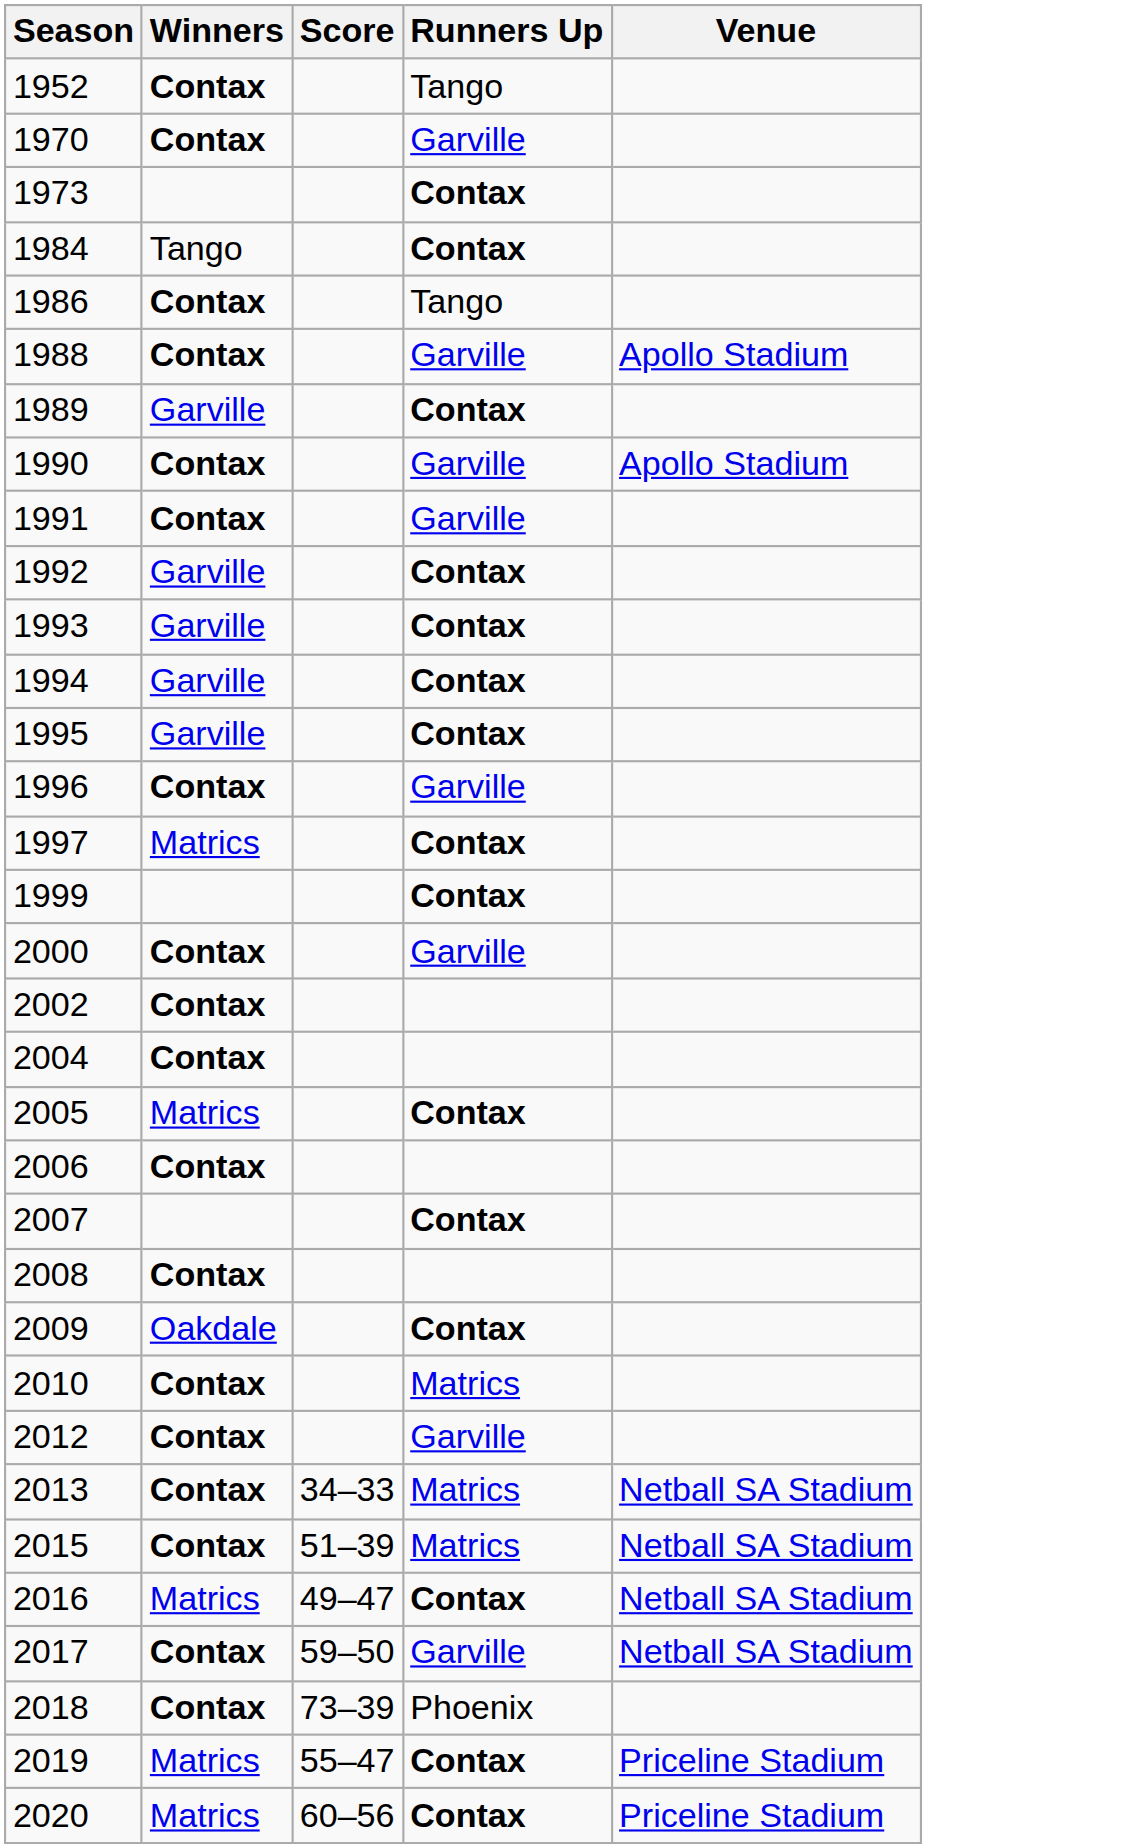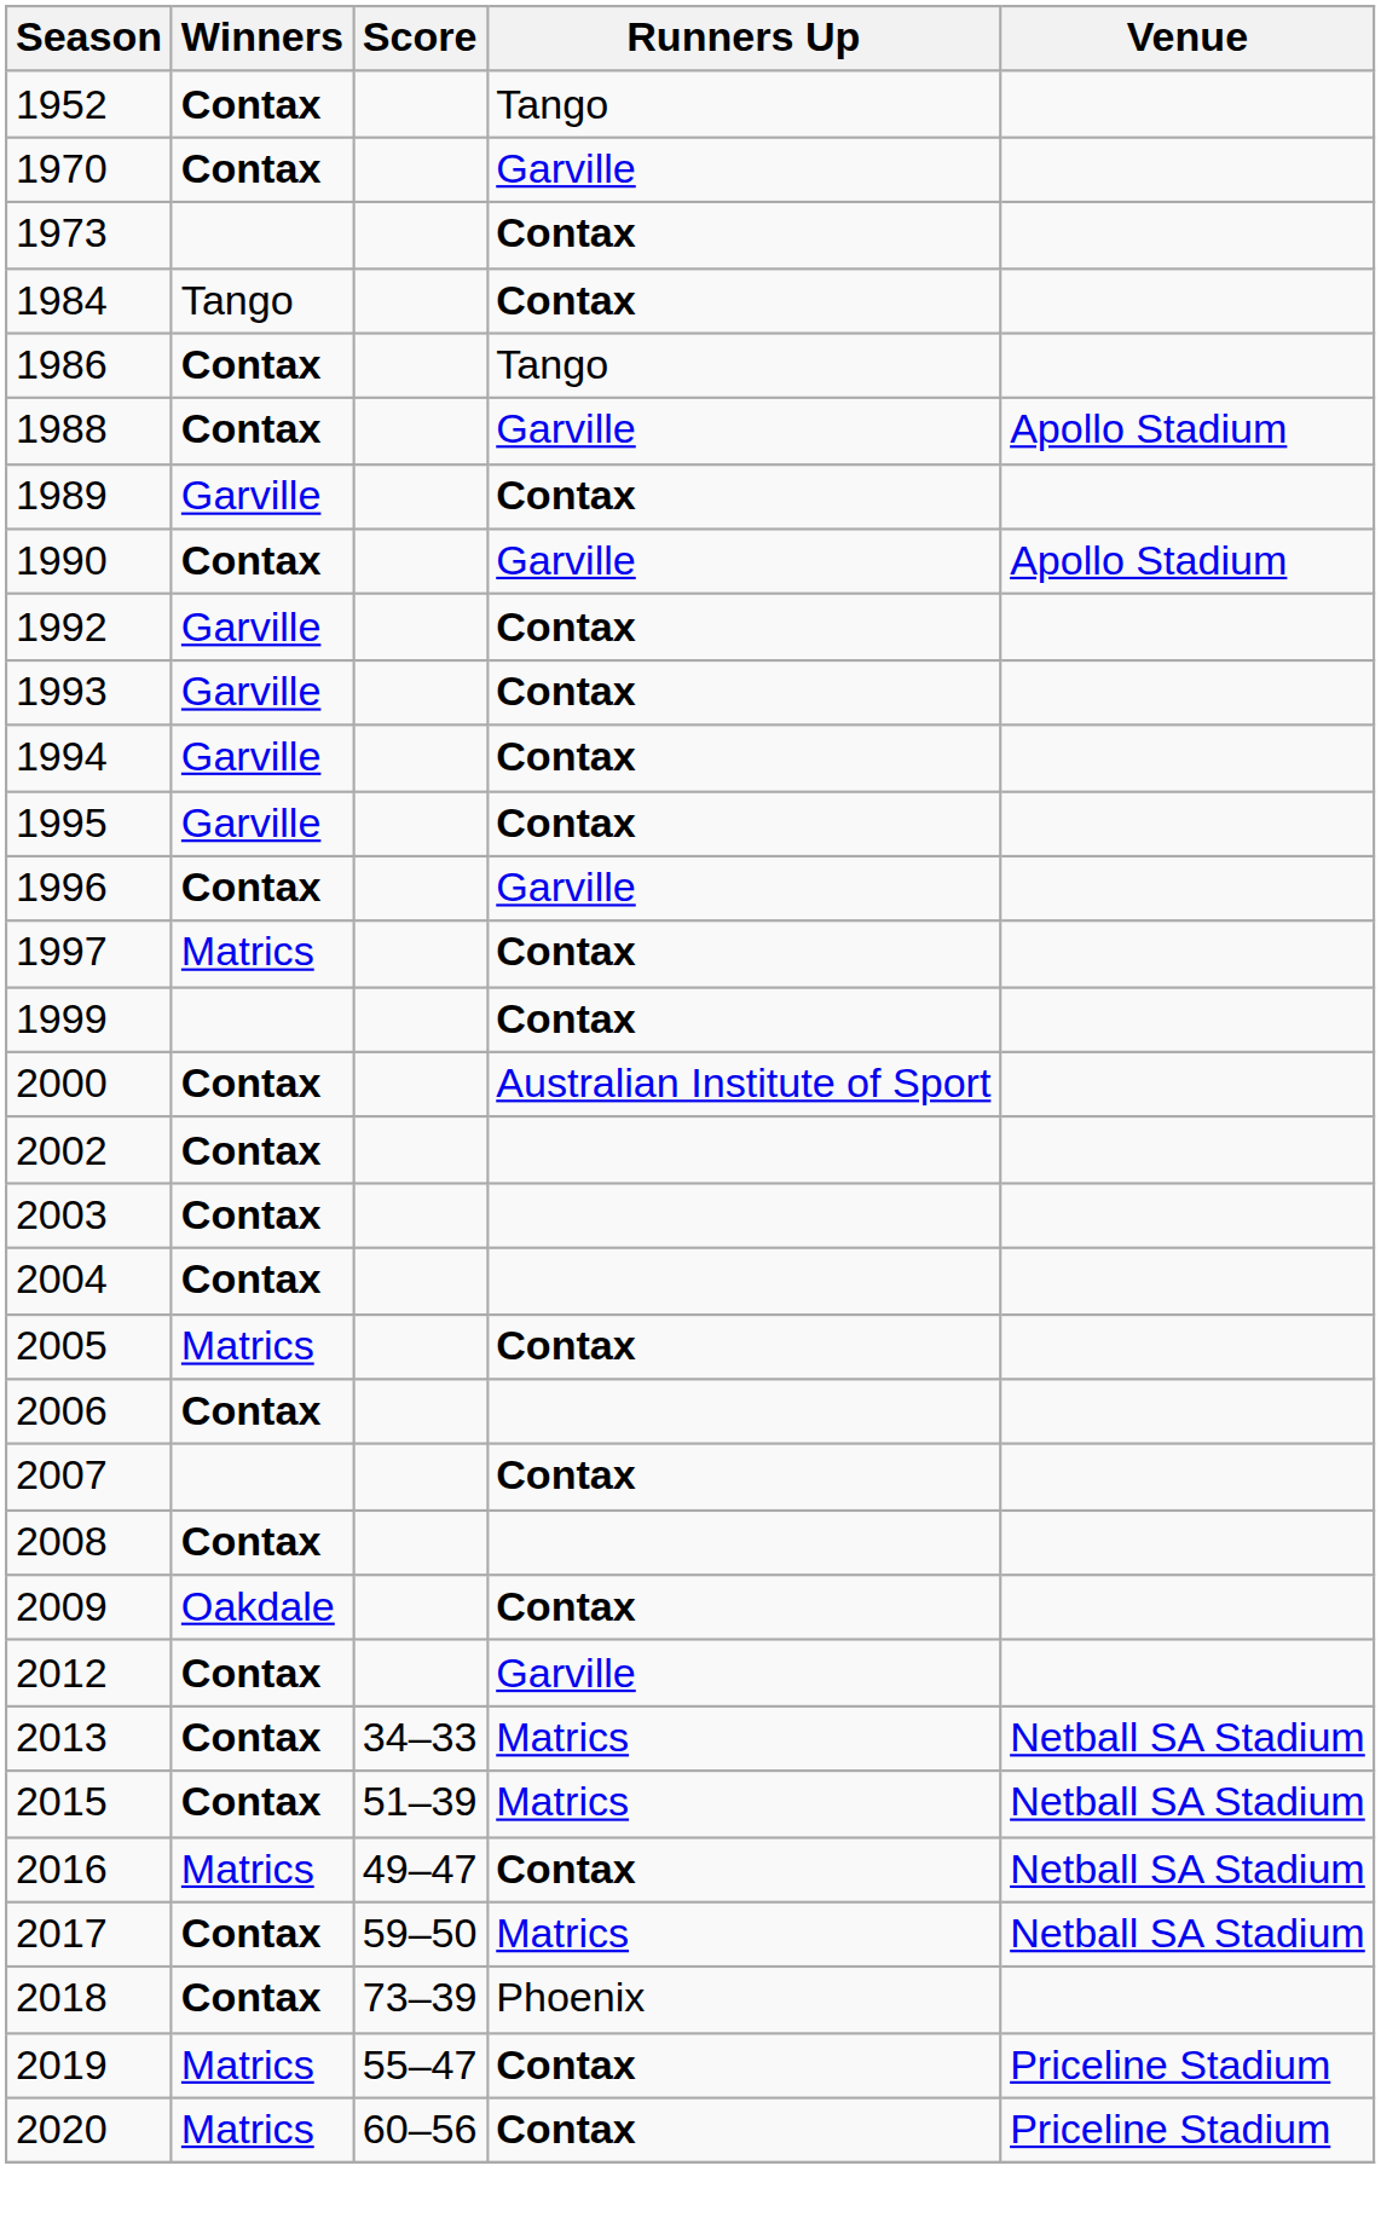- row: 1991 | Contax | Garville
2000 | Runners Up: Garville -> Australian Institute of Sport
+ row: 2003 | Contax
- row: 2010 | Contax | Matrics
2017 | Runners Up: Garville -> Matrics
